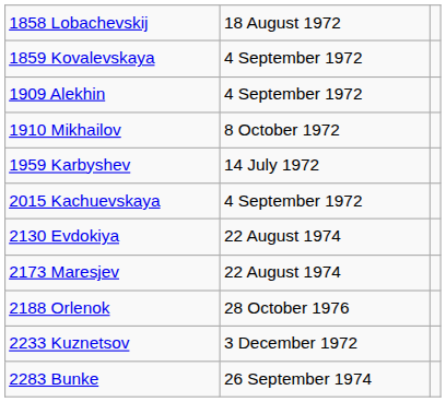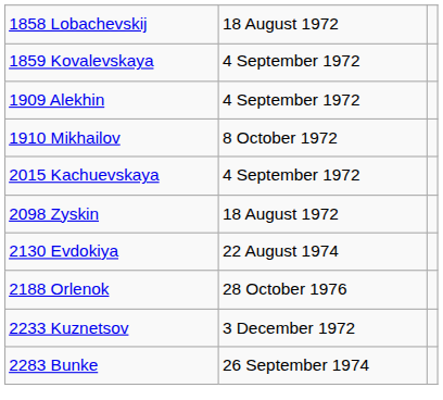- row: 1959 Karbyshev | 14 July 1972
+ row: 2098 Zyskin | 18 August 1972
- row: 2173 Maresjev | 22 August 1974
